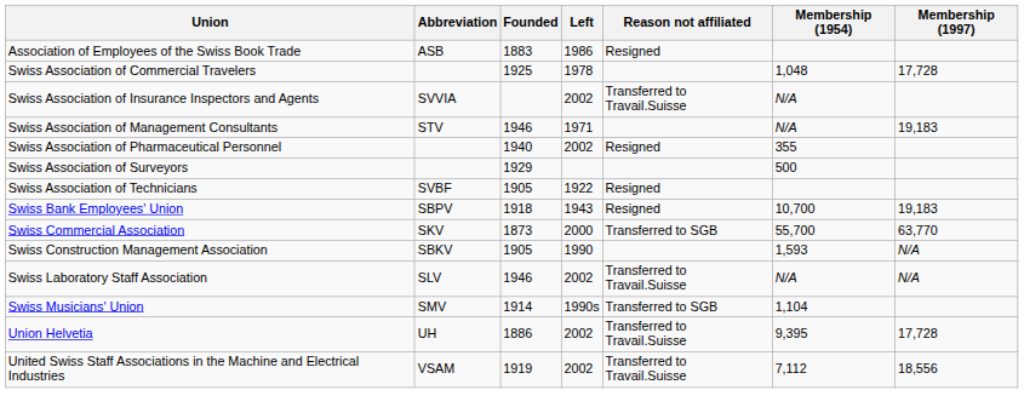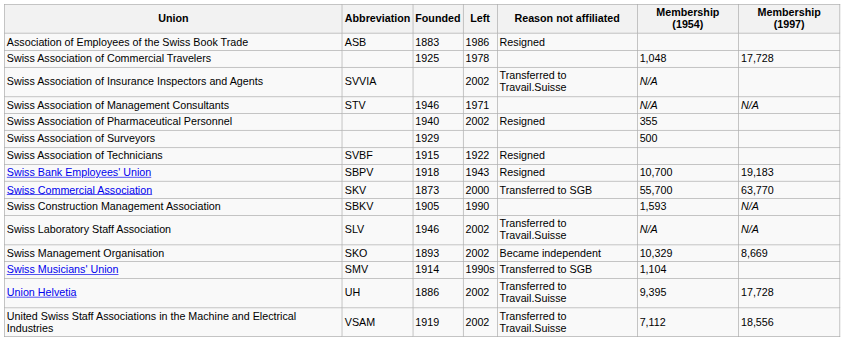Swiss Association of Management Consultants | Membership (1997): 19,183 -> N/A
Swiss Association of Technicians | Founded: 1905 -> 1915
+ row: Swiss Management Organisation | SKO | 1893 | 2002 | Became independent | 10,329 | 8,669
